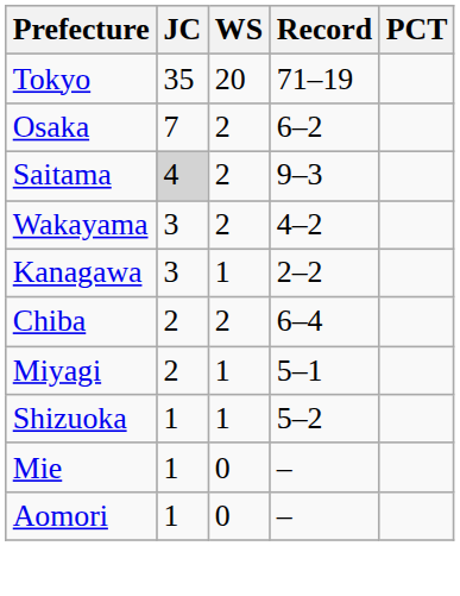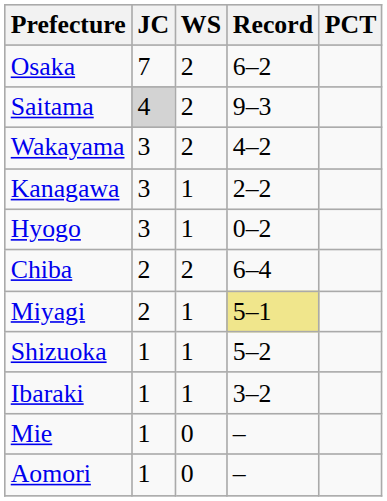- row: Tokyo | 35 | 20 | 71–19
+ row: Hyogo | 3 | 1 | 0–2
Miyagi | Record: no background -> khaki background
+ row: Ibaraki | 1 | 1 | 3–2
